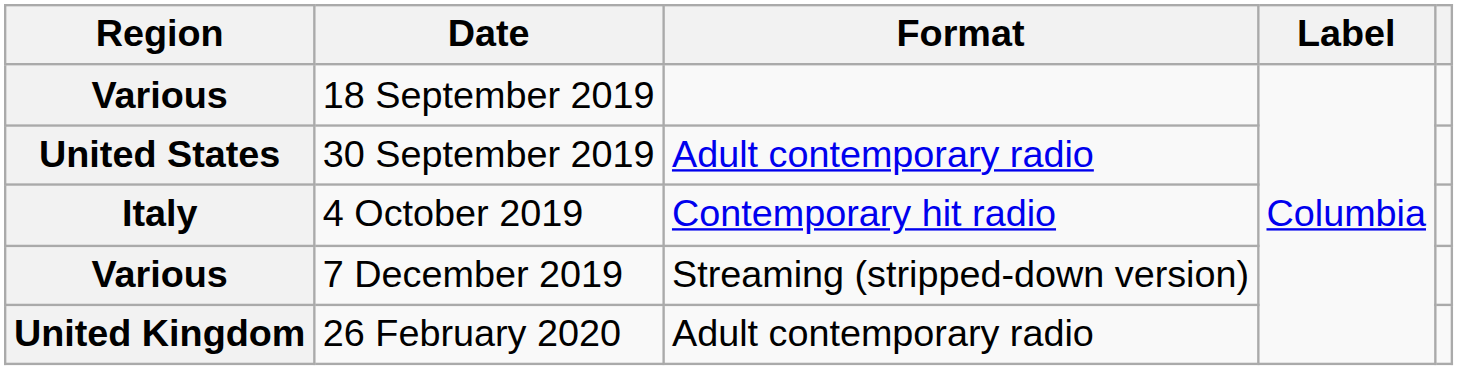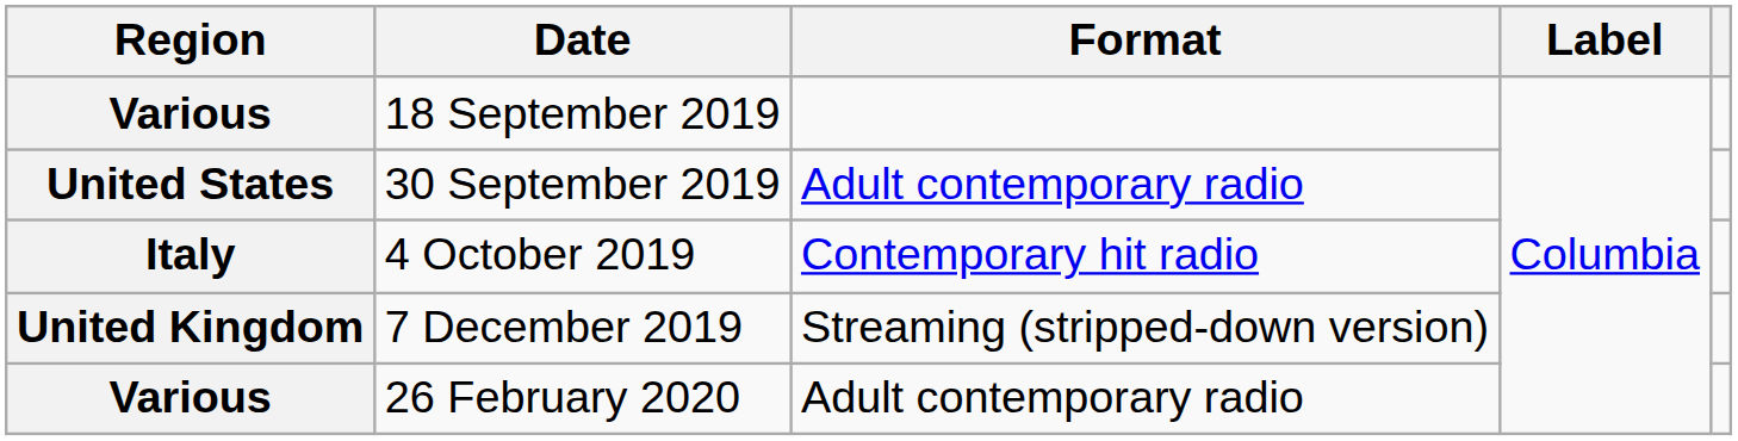7 December 2019 | Region: Various -> United Kingdom
26 February 2020 | Region: United Kingdom -> Various
